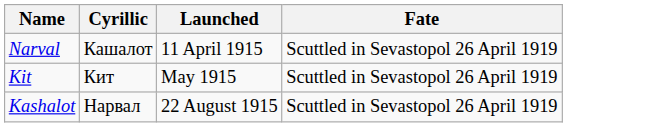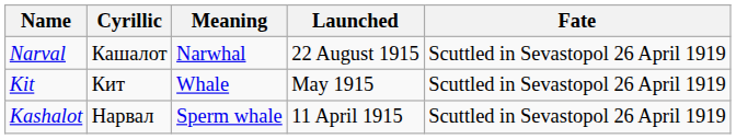+ column: Meaning | Narwhal | Whale | Sperm whale
Narval | Launched: 11 April 1915 -> 22 August 1915
Kashalot | Launched: 22 August 1915 -> 11 April 1915
